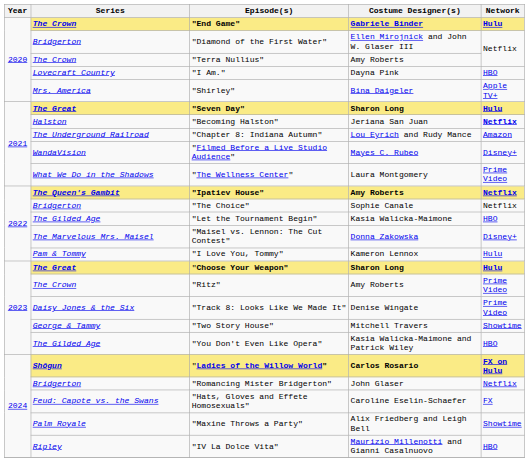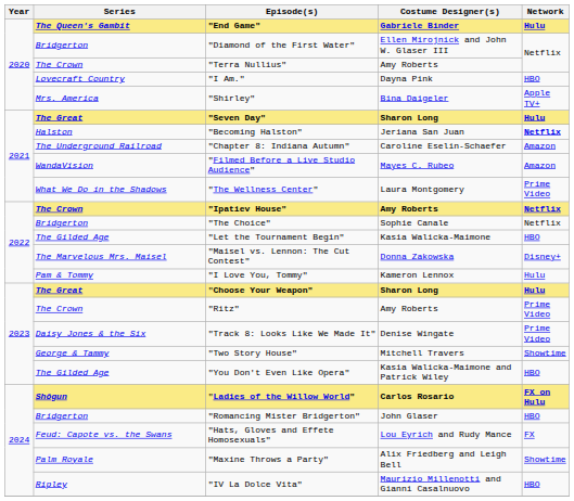"End Game" | Series: The Crown -> The Queen's Gambit
"Chapter 8: Indiana Autumn" | Costume Designer(s): Lou Eyrich and Rudy Mance -> Caroline Eselin-Schaefer
"Filmed Before a Live Studio Audience" | Network: Disney+ -> Amazon
"Ipatiev House" | Series: The Queen's Gambit -> The Crown
"Romancing Mister Bridgerton" | Network: Netflix -> HBO
"Hats, Gloves and Effete Homosexuals" | Costume Designer(s): Caroline Eselin-Schaefer -> Lou Eyrich and Rudy Mance
